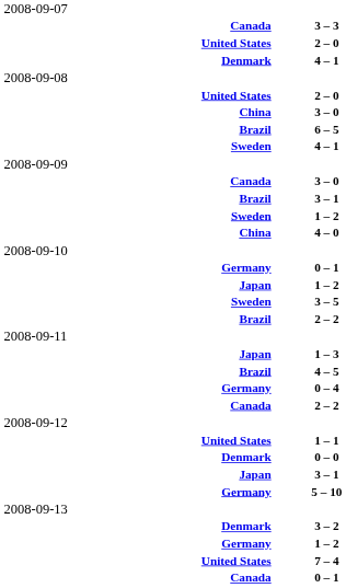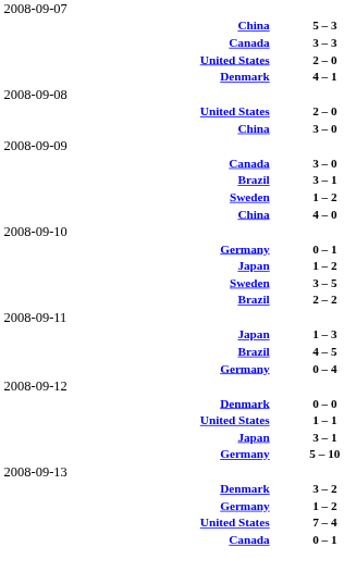+ row: China | 5 – 3
- row: Brazil | 6 – 5
- row: Sweden | 4 – 1
- row: Canada | 2 – 2
rows swapped: 1 – 1 <-> 0 – 0
